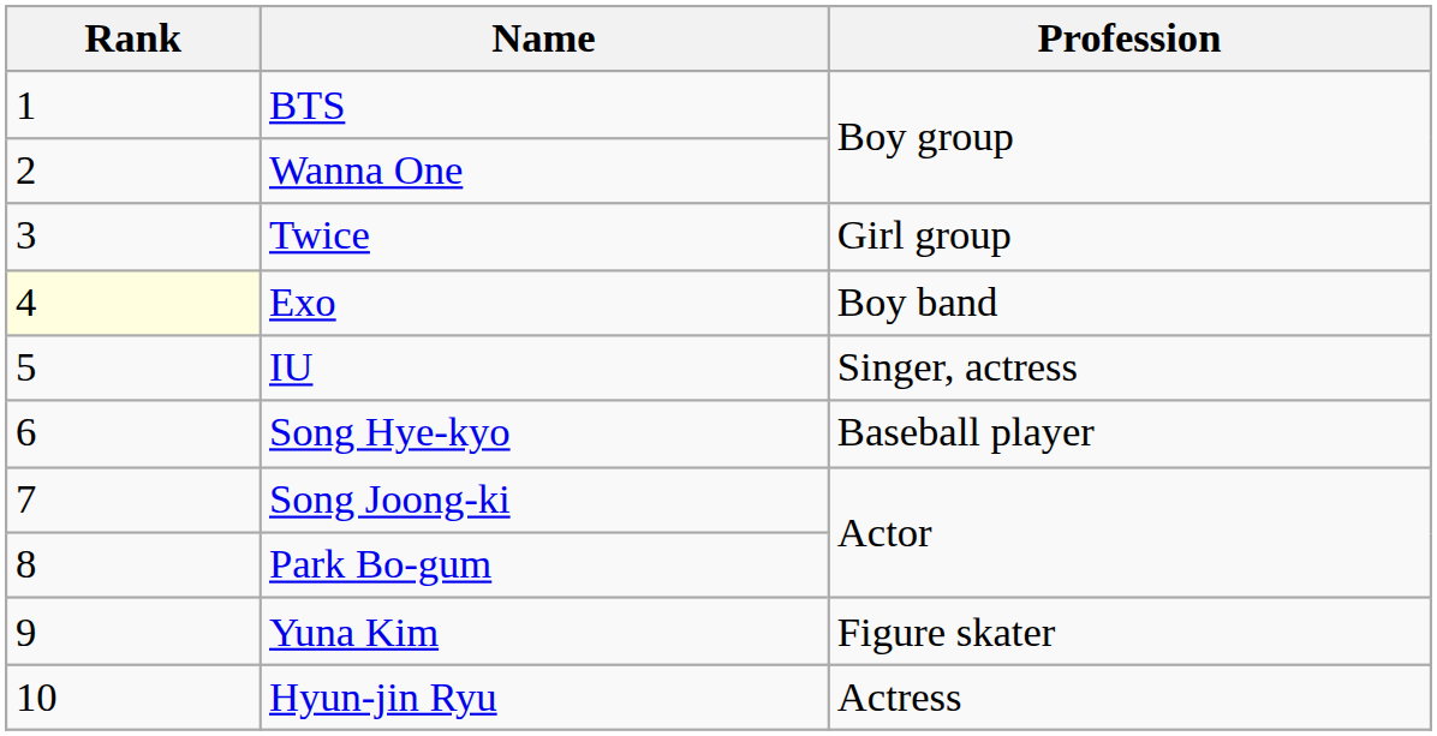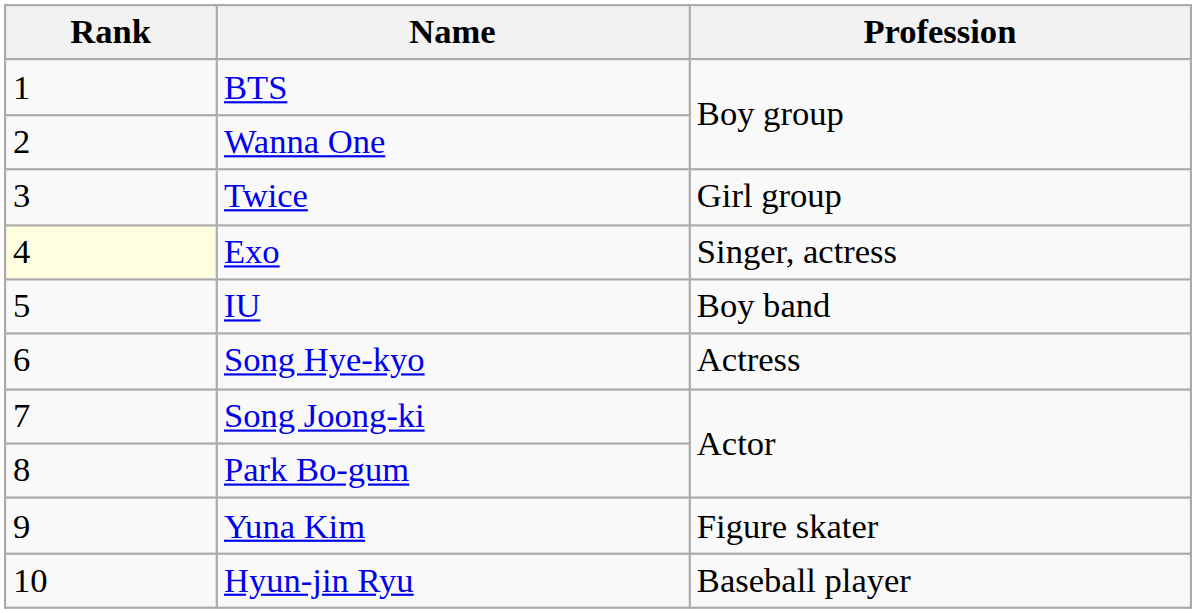Exo | Profession: Boy band -> Singer, actress
IU | Profession: Singer, actress -> Boy band
Song Hye-kyo | Profession: Baseball player -> Actress
Hyun-jin Ryu | Profession: Actress -> Baseball player
